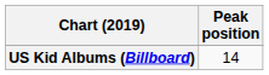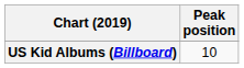US Kid Albums (Billboard) | Peak position: 14 -> 10
